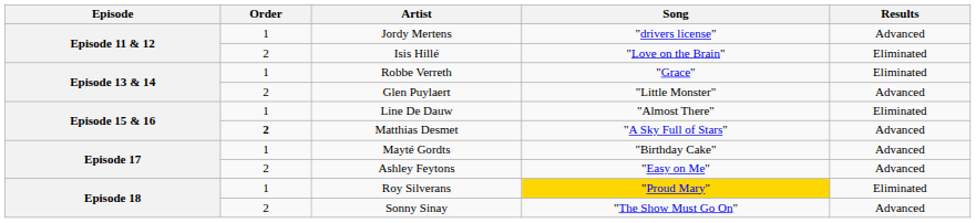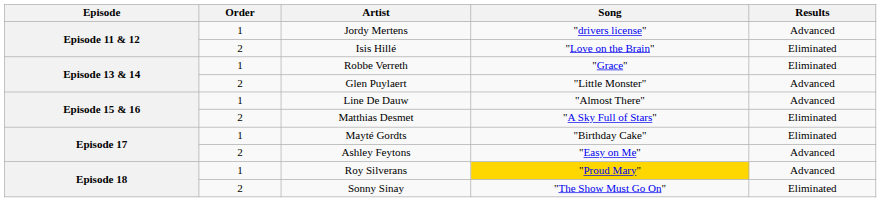Line De Dauw | Results: Eliminated -> Advanced
Matthias Desmet | Order: bold -> normal
Matthias Desmet | Results: Advanced -> Eliminated
Mayté Gordts | Results: Advanced -> Eliminated
Roy Silverans | Results: Eliminated -> Advanced
Sonny Sinay | Results: Advanced -> Eliminated
